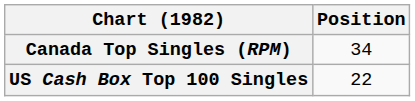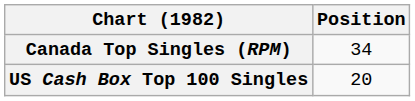US Cash Box Top 100 Singles | Position: 22 -> 20
